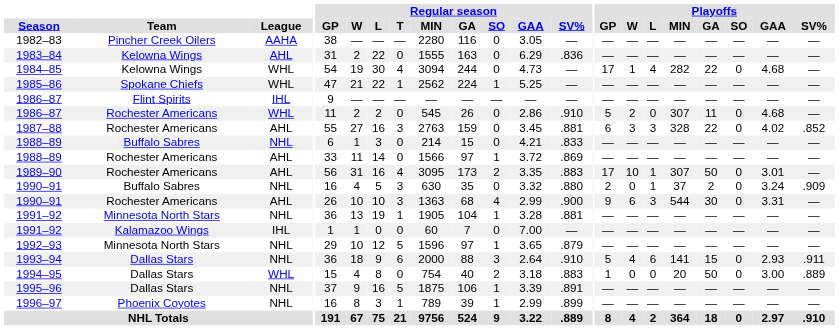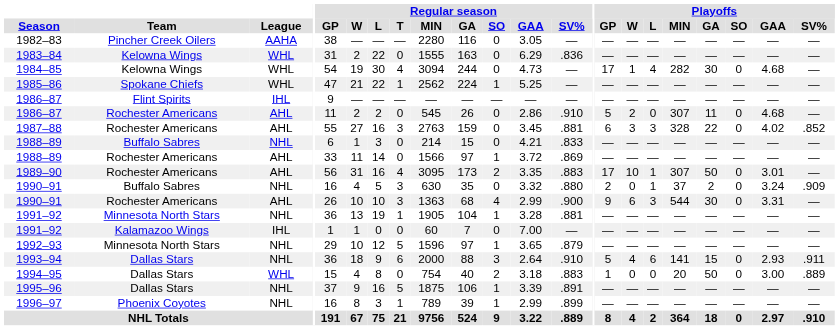1983–84 | League: AHL -> WHL
1984–85 | Playoffs / GA: 22 -> 30
1986–87 / Rochester Americans | League: WHL -> AHL
